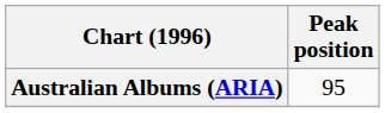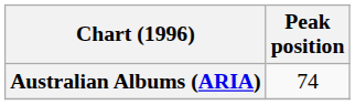Australian Albums (ARIA) | Peak position: 95 -> 74
